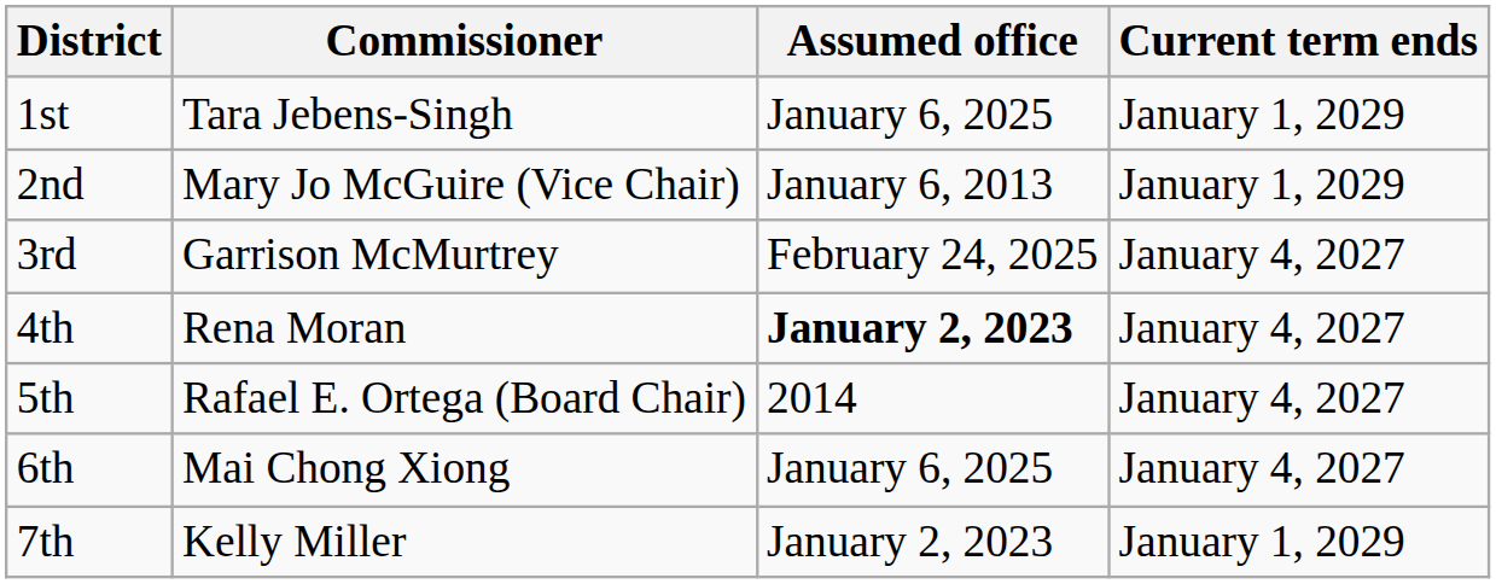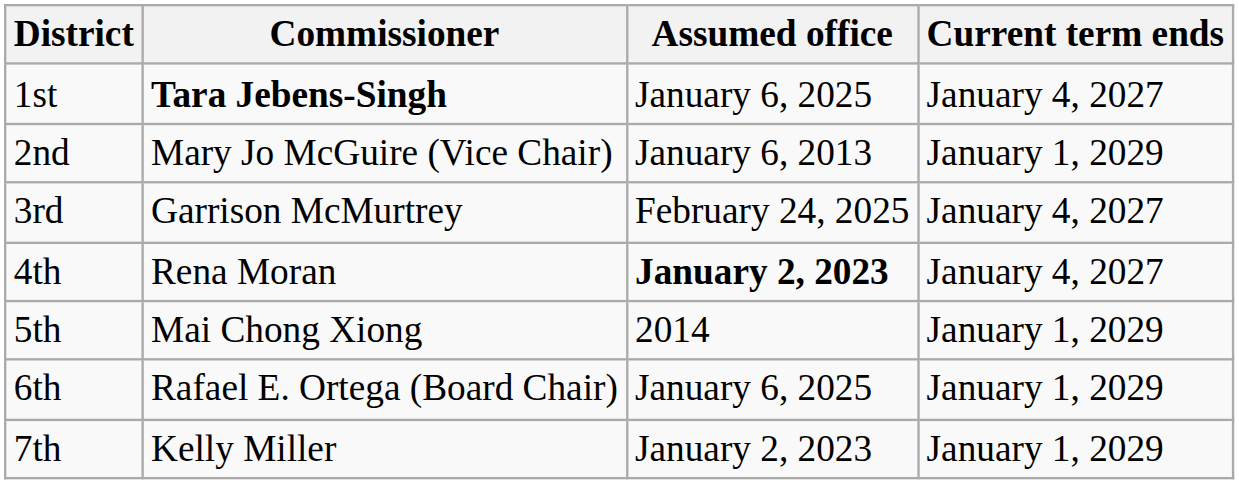1st | Commissioner: normal -> bold
1st | Current term ends: January 1, 2029 -> January 4, 2027
5th | Commissioner: Rafael E. Ortega (Board Chair) -> Mai Chong Xiong
5th | Current term ends: January 4, 2027 -> January 1, 2029
6th | Commissioner: Mai Chong Xiong -> Rafael E. Ortega (Board Chair)
6th | Current term ends: January 4, 2027 -> January 1, 2029
